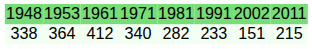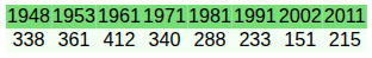338 | column 2: 364 -> 361
338 | column 5: 282 -> 288
